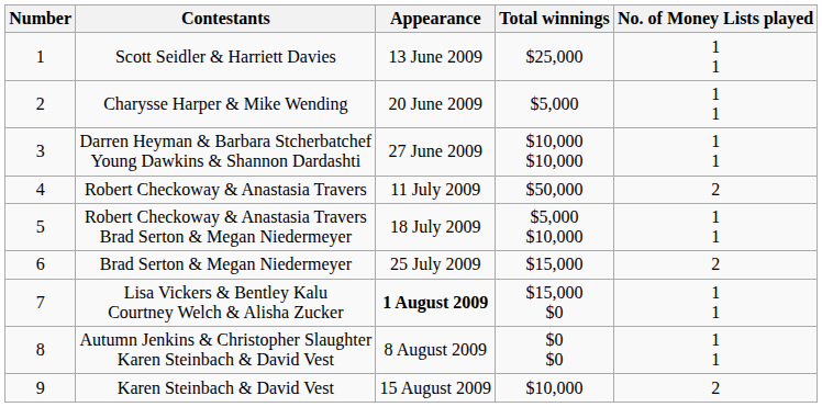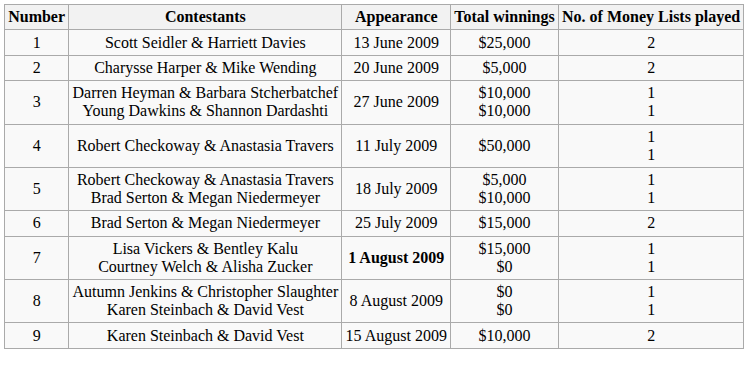Scott Seidler & Harriett Davies | No. of Money Lists played: 1 1 -> 2
Charysse Harper & Mike Wending | No. of Money Lists played: 1 1 -> 2
Robert Checkoway & Anastasia Travers | No. of Money Lists played: 2 -> 1 1
